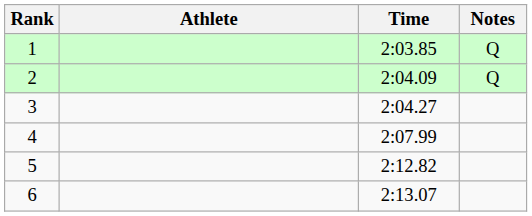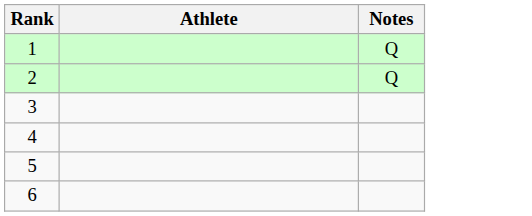- column: Time | 2:03.85 | 2:04.09 | 2:04.27 | 2:07.99 | 2:12.82 | 2:13.07
